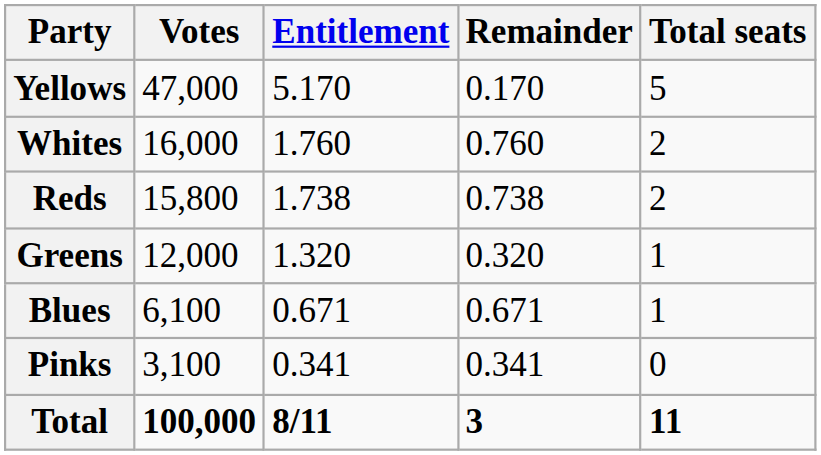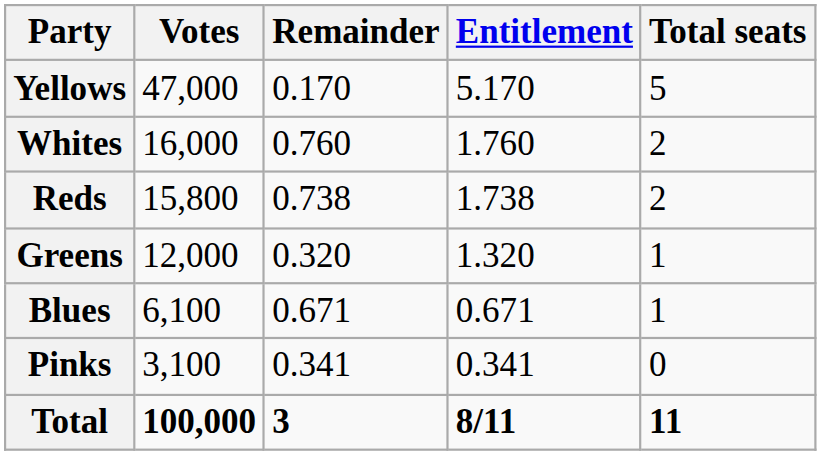columns swapped: Entitlement <-> Remainder
